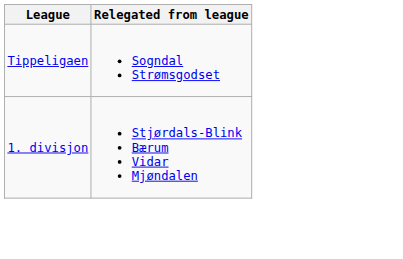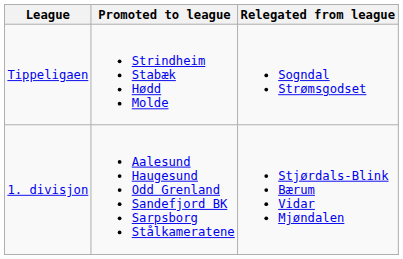+ column: Promoted to league | Strindheim Stabæk Hødd Molde | Aalesund Haugesund Odd Grenland Sandefjord BK Sarpsborg Stålkameratene
